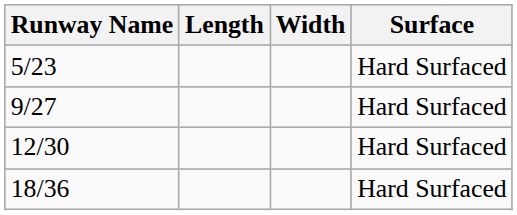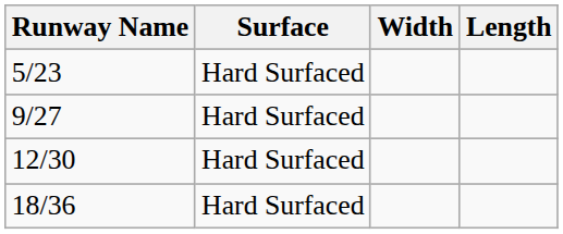columns swapped: Length <-> Surface
